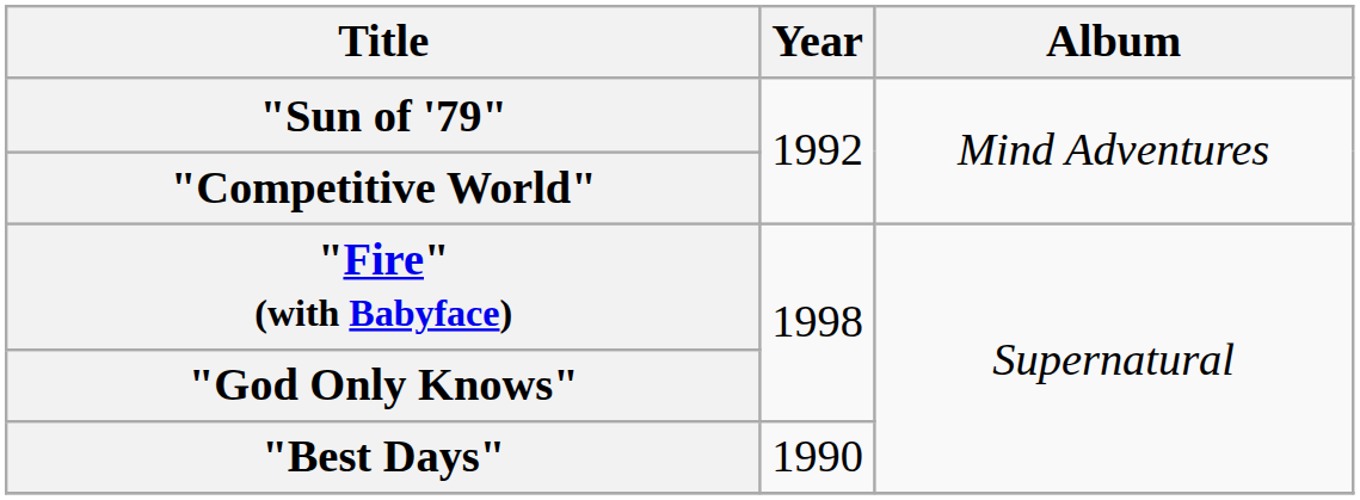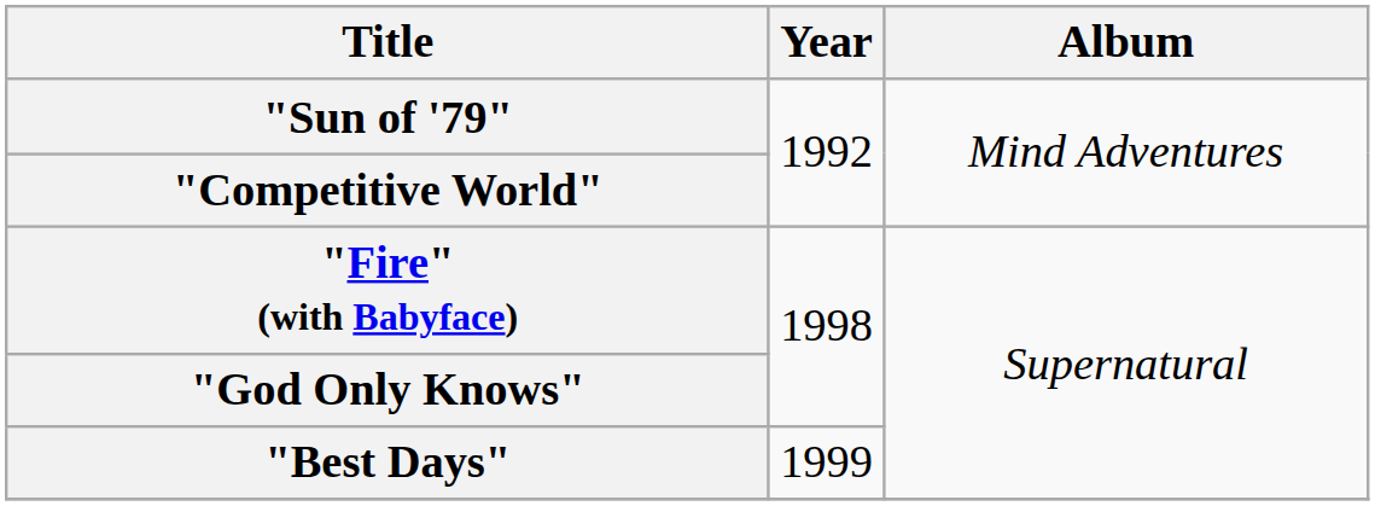"Best Days" | Year: 1990 -> 1999
